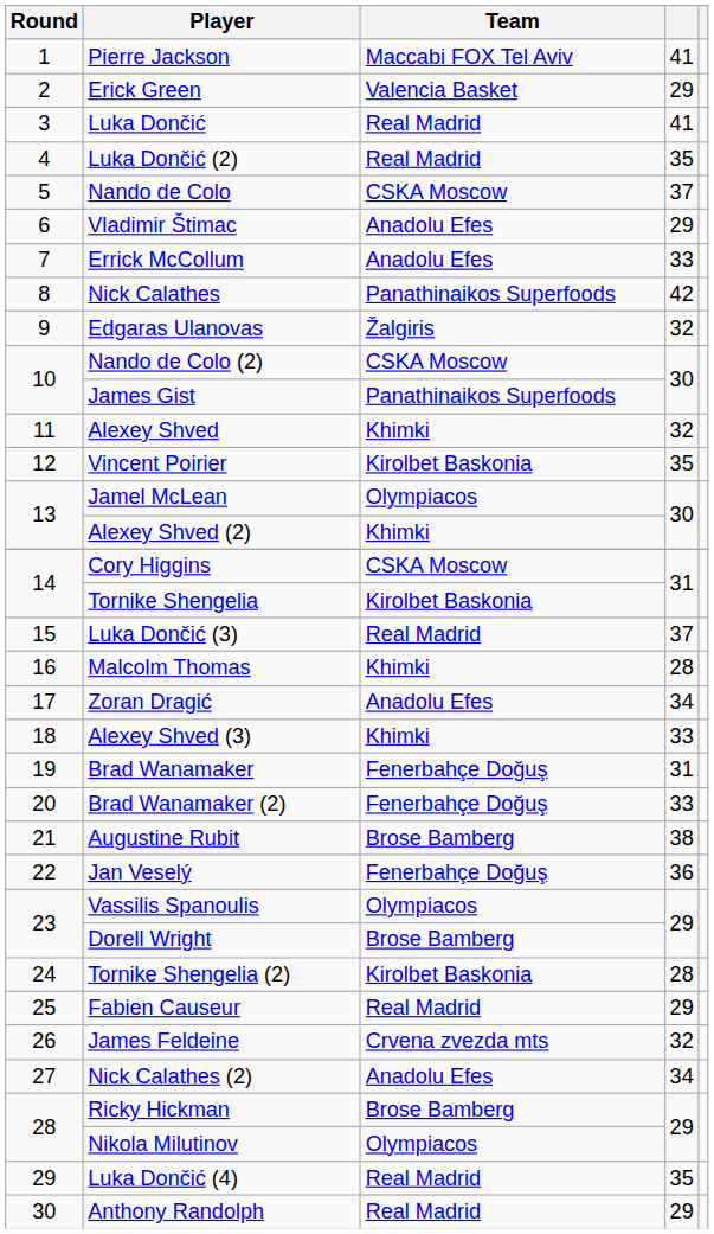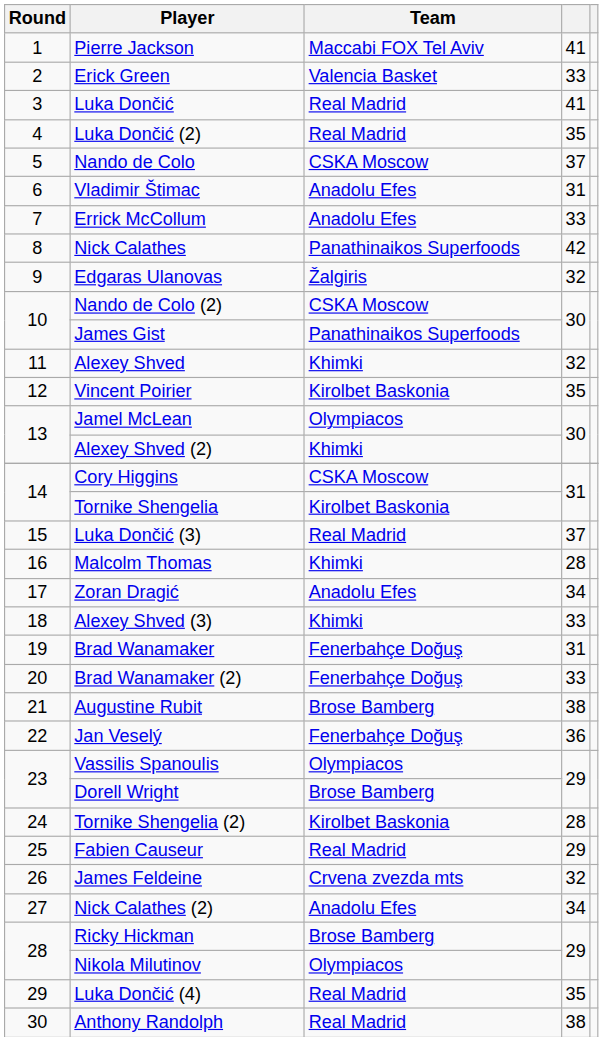Erick Green | column 4: 29 -> 33
Vladimir Štimac | column 4: 29 -> 31
Anthony Randolph | column 4: 29 -> 38
